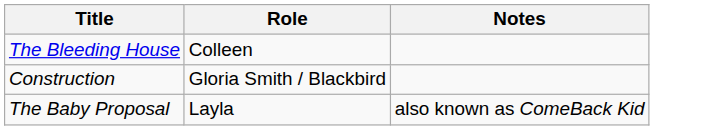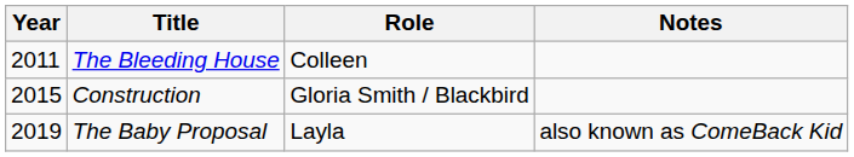+ column: Year | 2011 | 2015 | 2019
